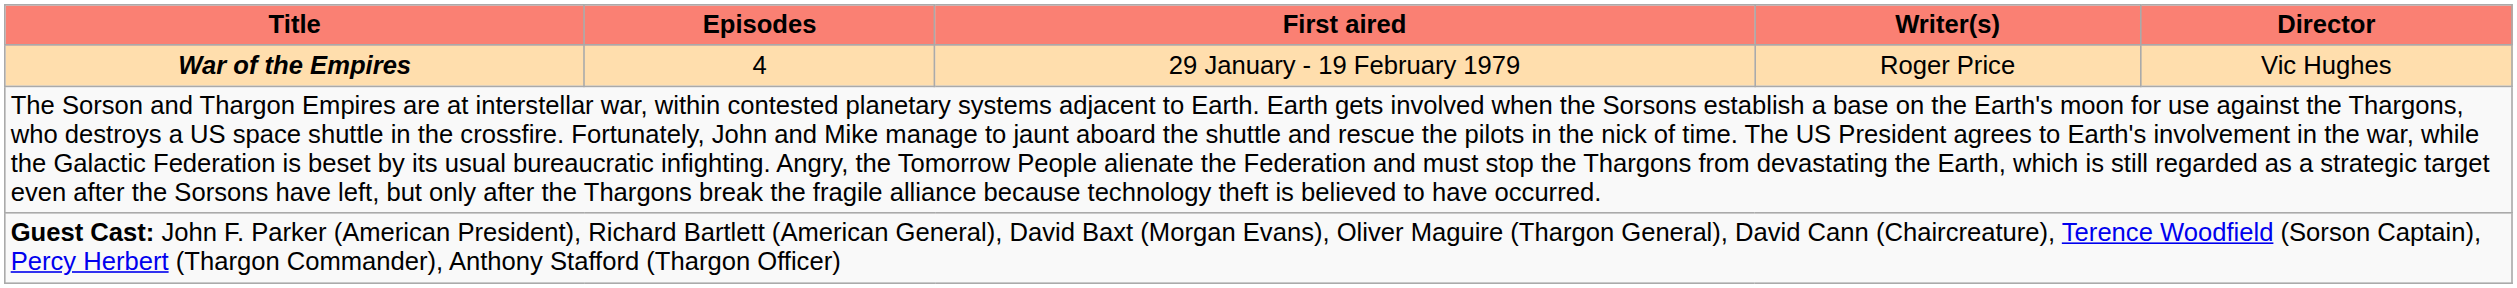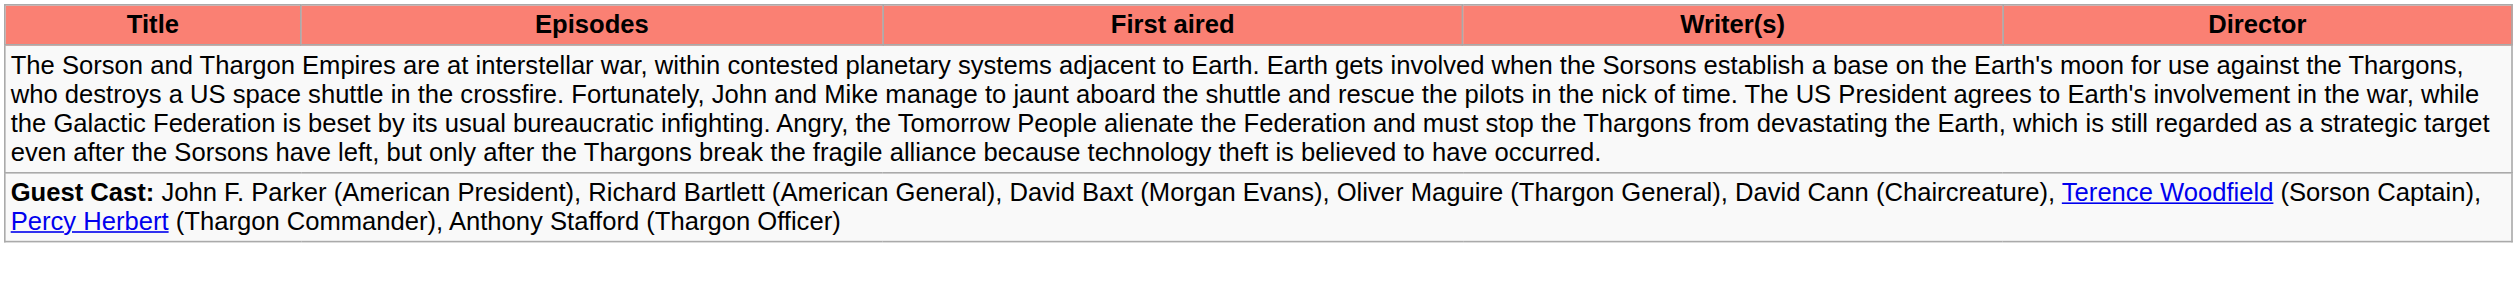- row: War of the Empires | 4 | 29 January - 19 February 1979 | Roger Price | Vic Hughes
